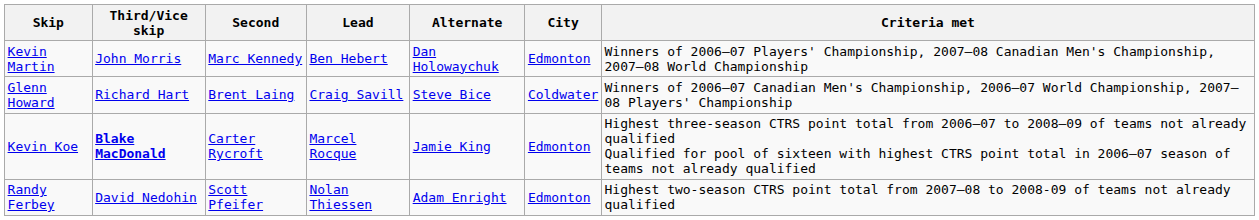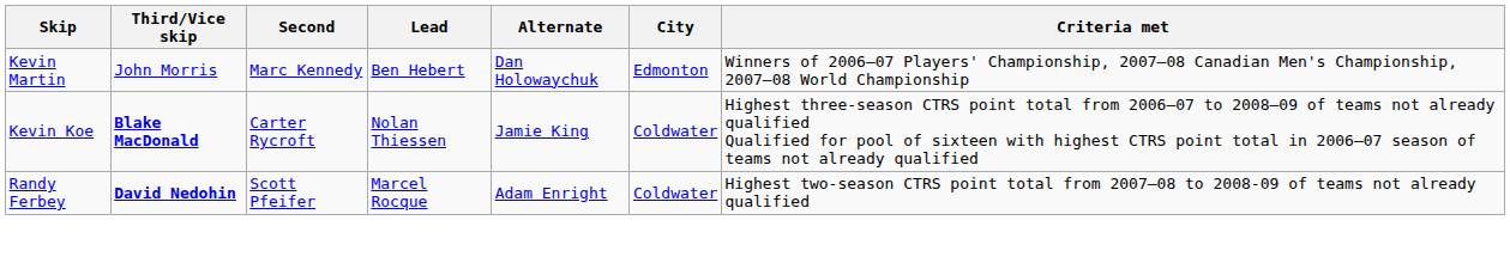- row: Glenn Howard | Richard Hart | Brent Laing | Craig Savill | Steve Bice | Coldwater | Winners of 2006–07 Canadian Men's Championship, 2006–07 World Championship, 2007–08 Players' Championship
Kevin Koe | Lead: Marcel Rocque -> Nolan Thiessen
Kevin Koe | City: Edmonton -> Coldwater
Randy Ferbey | Third/Vice skip: normal -> bold
Randy Ferbey | Lead: Nolan Thiessen -> Marcel Rocque
Randy Ferbey | City: Edmonton -> Coldwater
